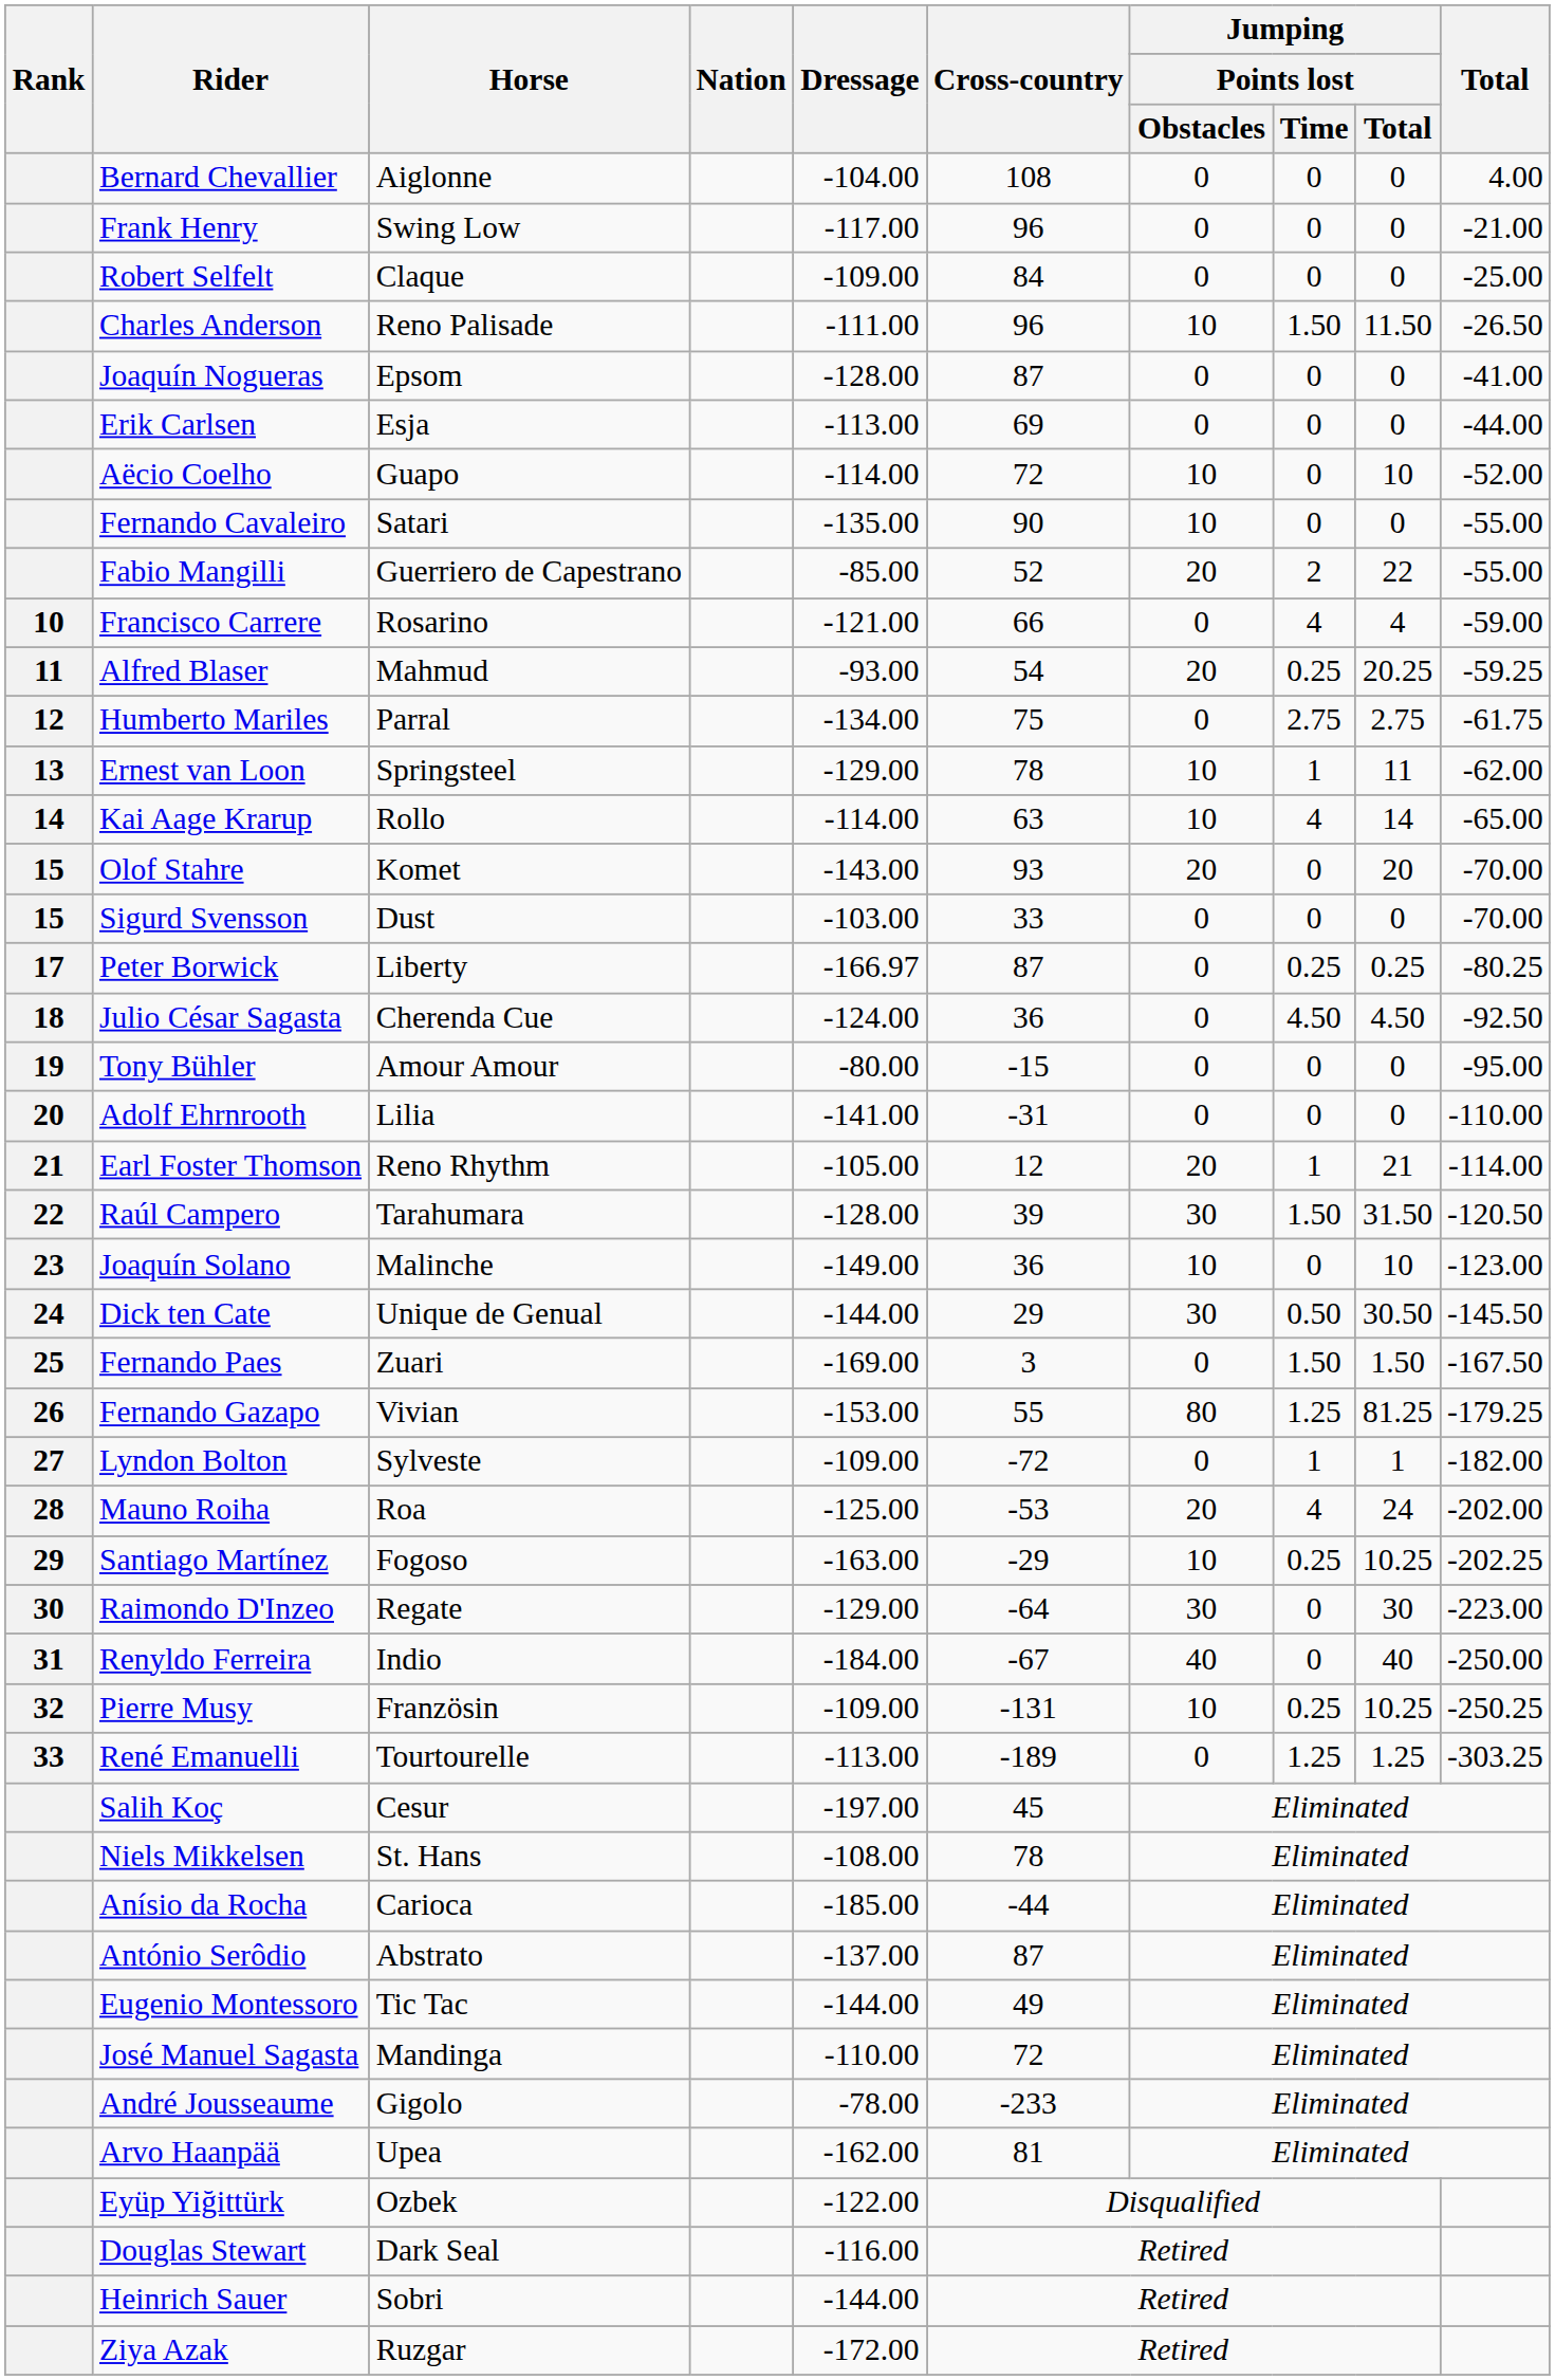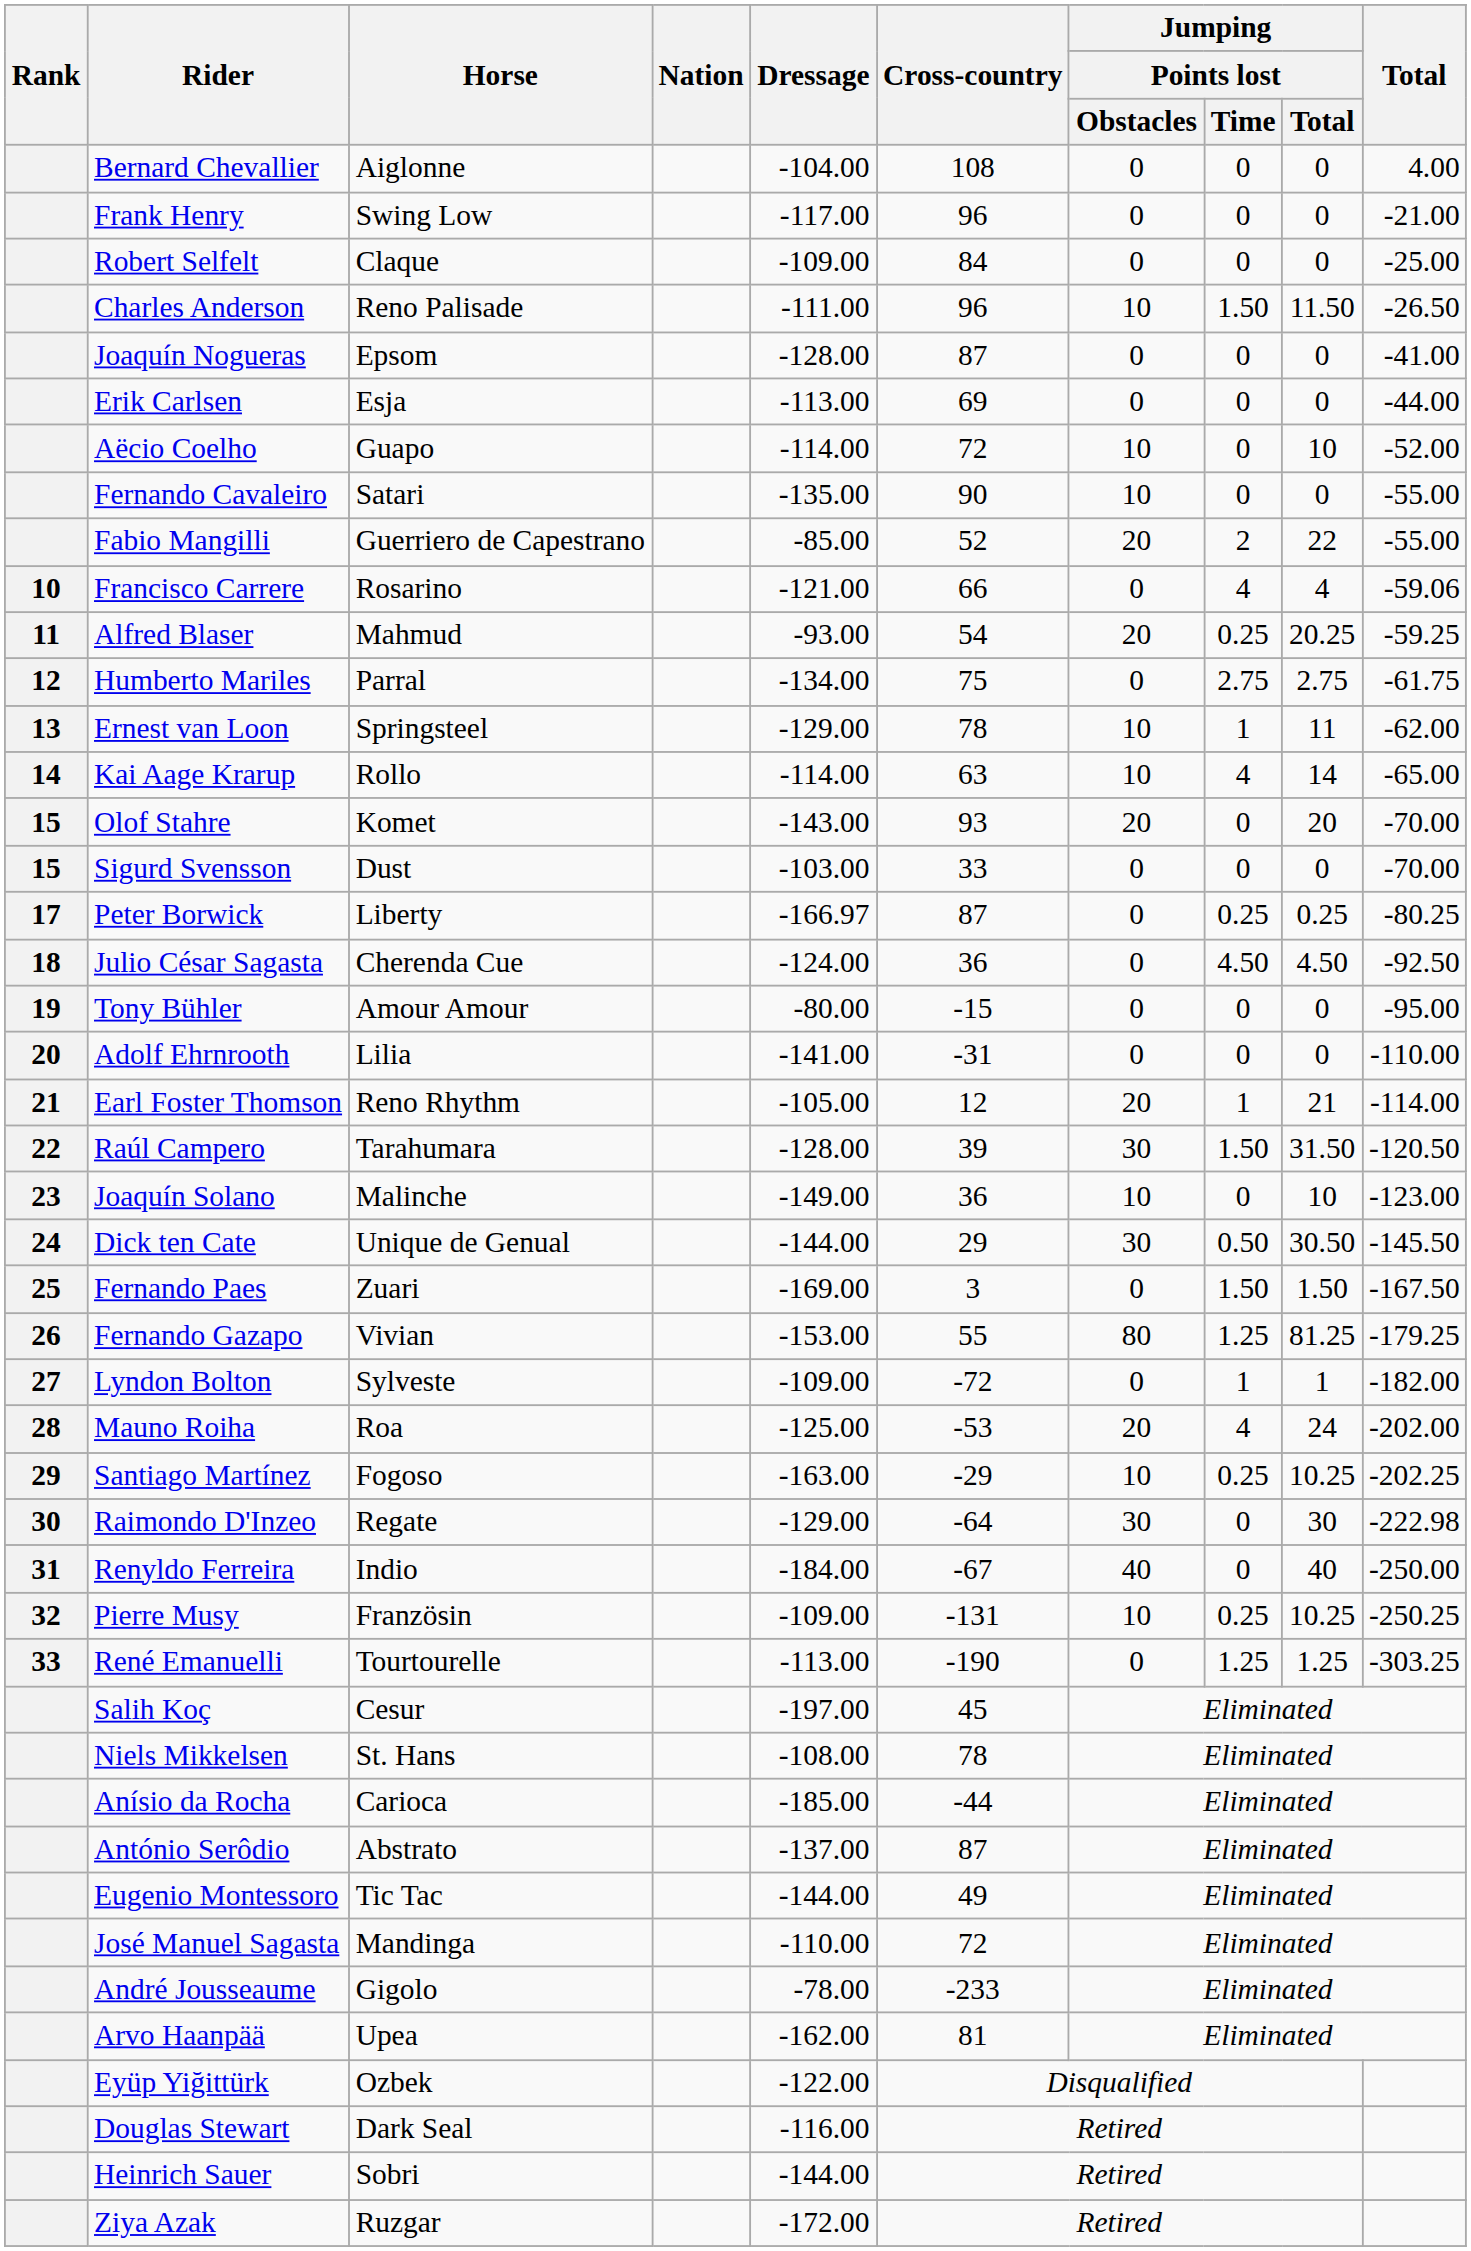Francisco Carrere | Total: -59.00 -> -59.06
Raimondo D'Inzeo | Total: -223.00 -> -222.98
René Emanuelli | Cross-country: -189 -> -190
